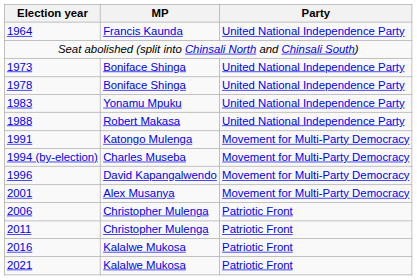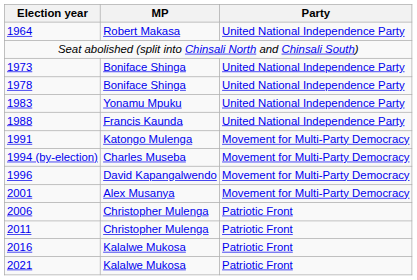1964 | MP: Francis Kaunda -> Robert Makasa
1988 | MP: Robert Makasa -> Francis Kaunda
